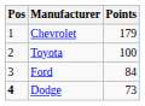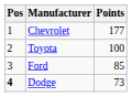Chevrolet | Points: 179 -> 177
Ford | Points: 84 -> 85
